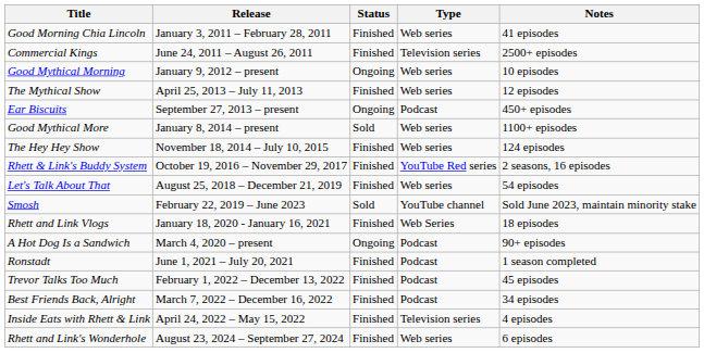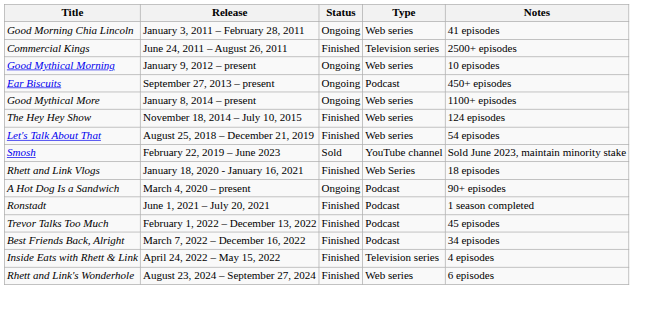Good Morning Chia Lincoln | Status: Finished -> Ongoing
- row: The Mythical Show | April 25, 2013 – July 11, 2013 | Finished | Web series | 12 episodes
Good Mythical More | Status: Sold -> Ongoing
- row: Rhett & Link's Buddy System | October 19, 2016 – November 29, 2017 | Finished | YouTube Red series | 2 seasons, 16 episodes
